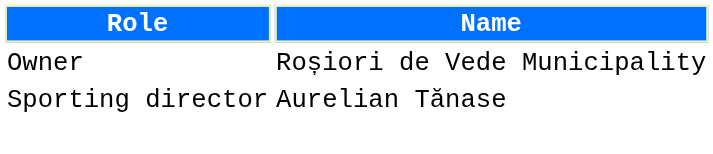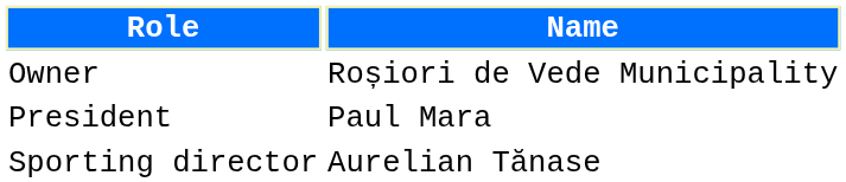+ row: President | Paul Mara
